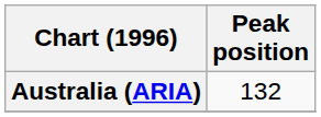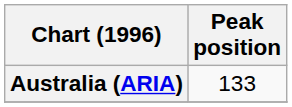Australia (ARIA) | Peak position: 132 -> 133
